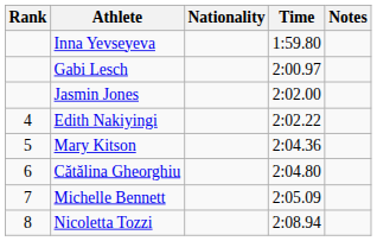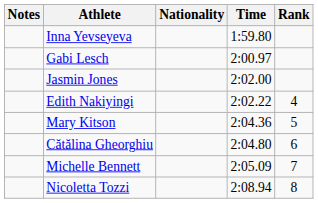columns swapped: Rank <-> Notes
